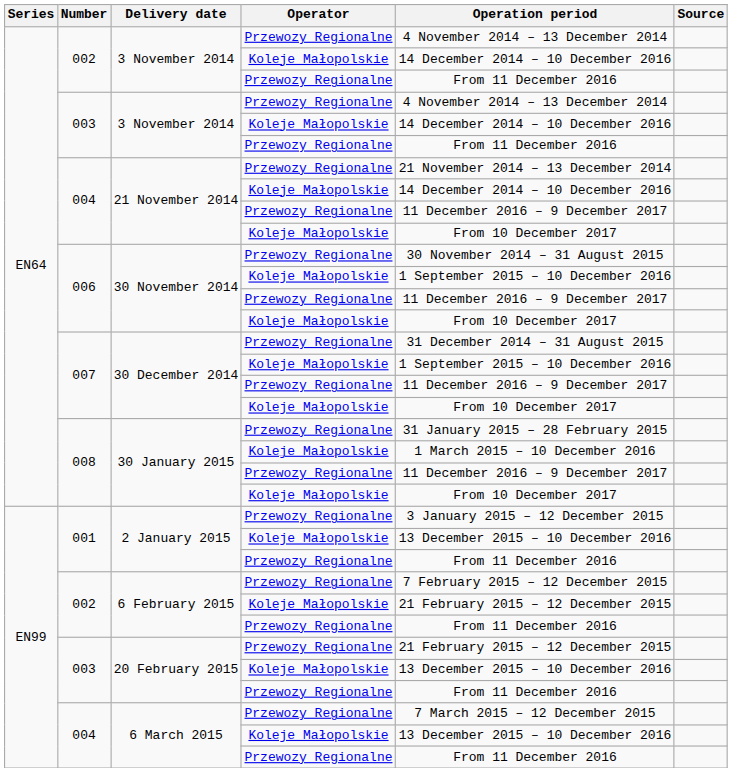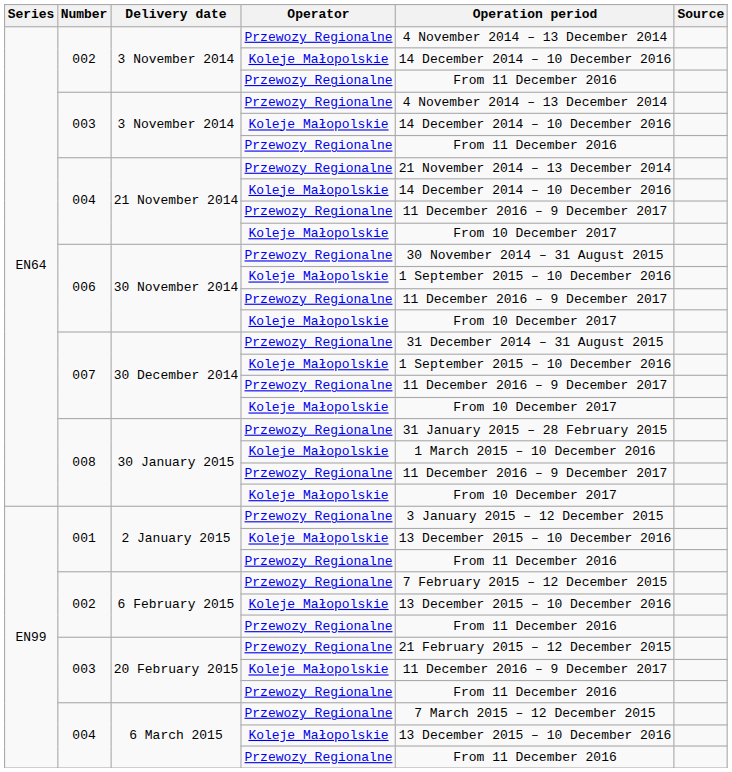6 February 2015 / Koleje Małopolskie | Operation period: 21 February 2015 – 12 December 2015 -> 13 December 2015 – 10 December 2016
20 February 2015 / Koleje Małopolskie | Operation period: 13 December 2015 – 10 December 2016 -> 11 December 2016 – 9 December 2017
